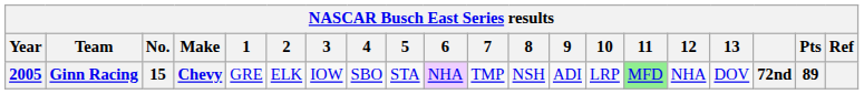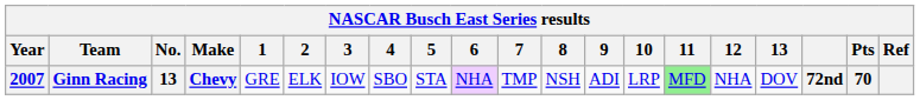Ginn Racing | Year: 2005 -> 2007
Ginn Racing | No.: 15 -> 13
Ginn Racing | Pts: 89 -> 70
